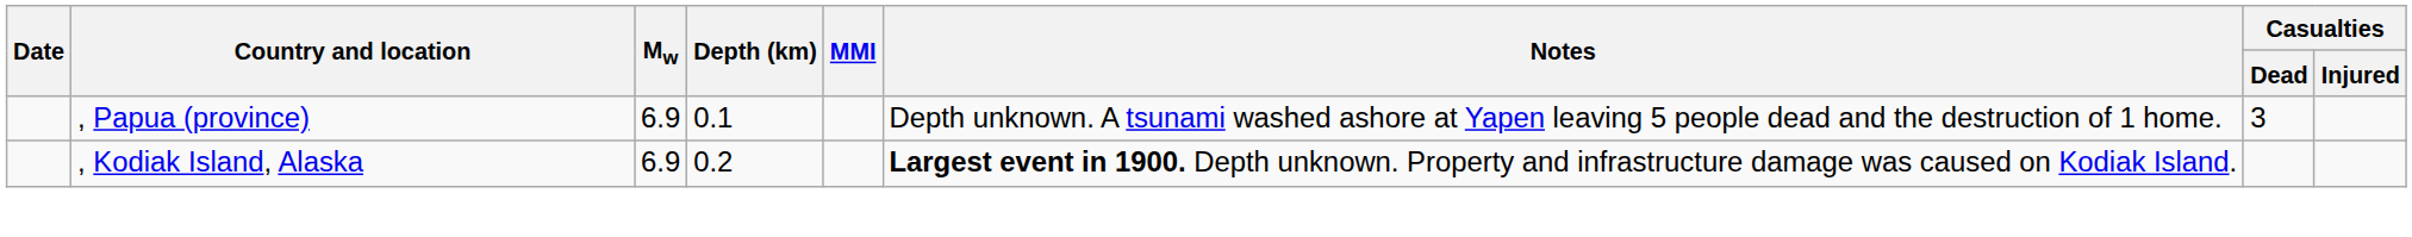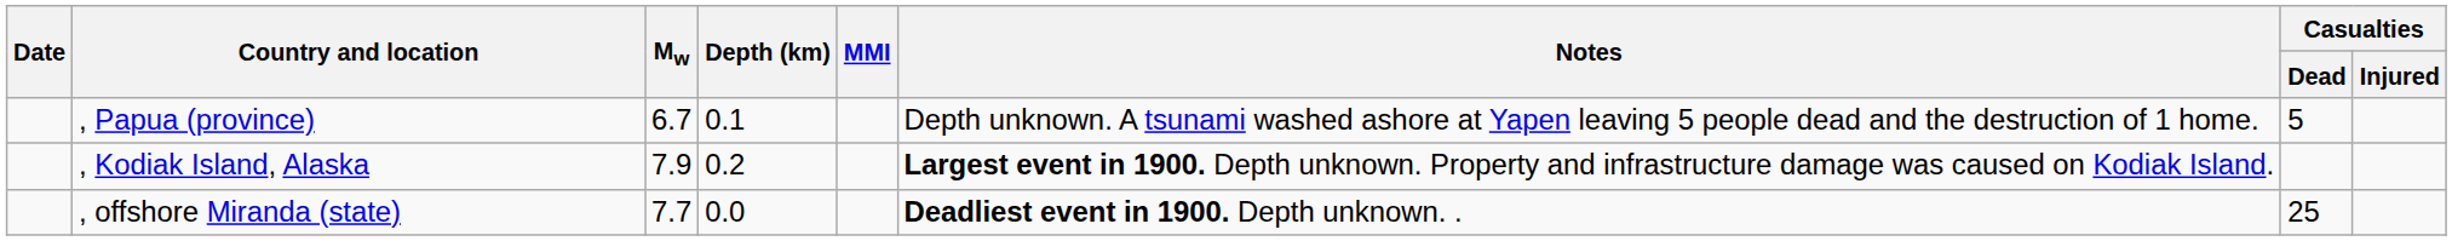, Papua (province) | Mw: 6.9 -> 6.7
, Papua (province) | Casualties / Dead: 3 -> 5
, Kodiak Island, Alaska | Mw: 6.9 -> 7.9
+ row: , offshore Miranda (state) | 7.7 | 0.0 | Deadliest event in 1900. Depth unknown. . | 25
